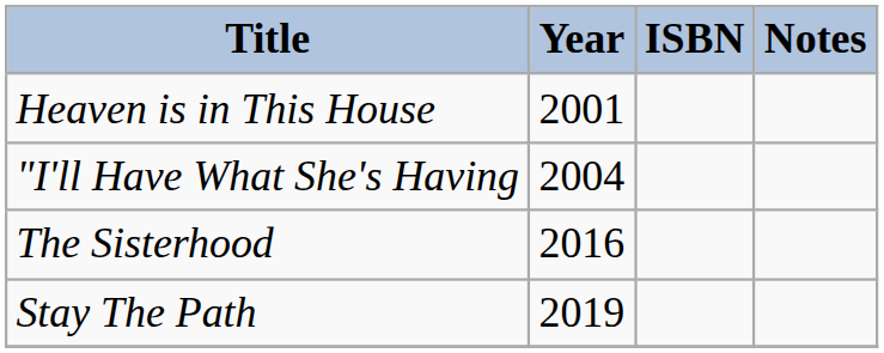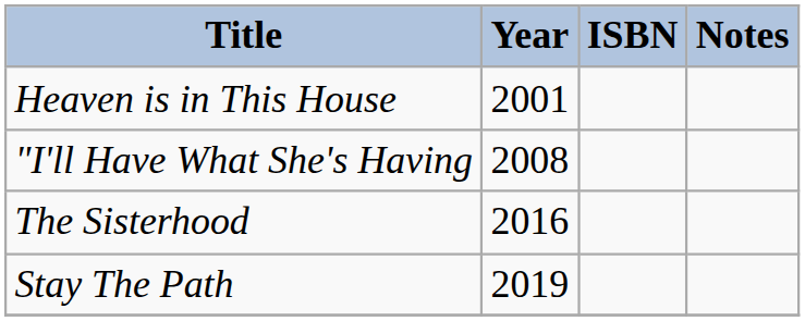"I'll Have What She's Having | Year: 2004 -> 2008
